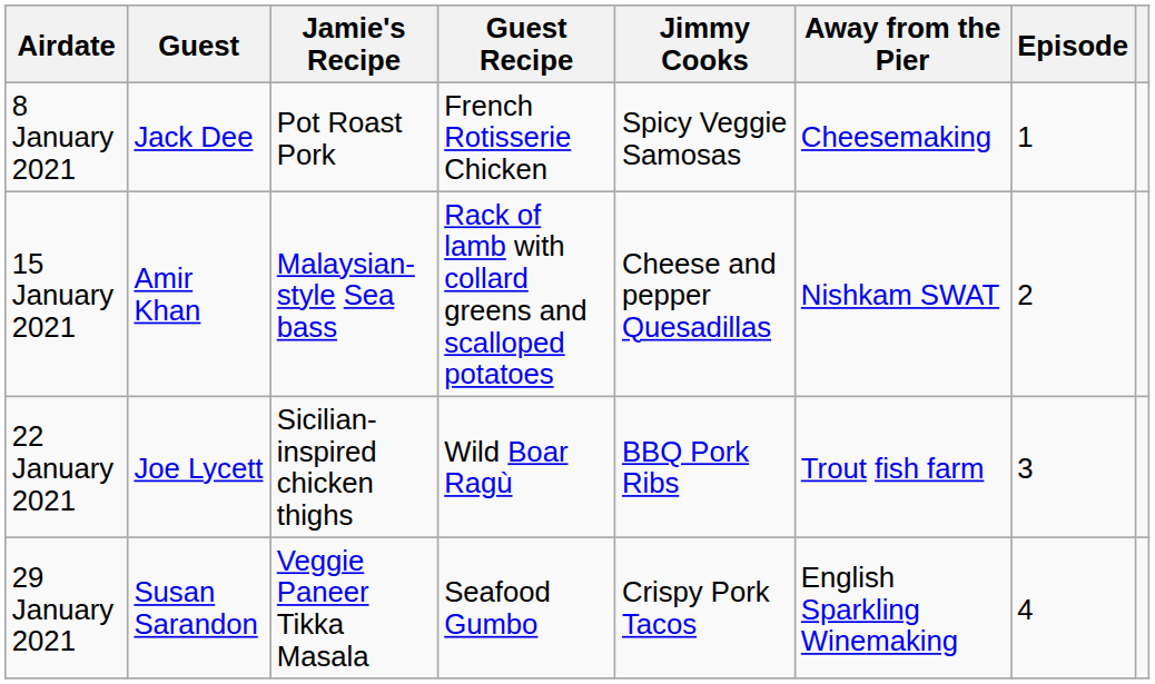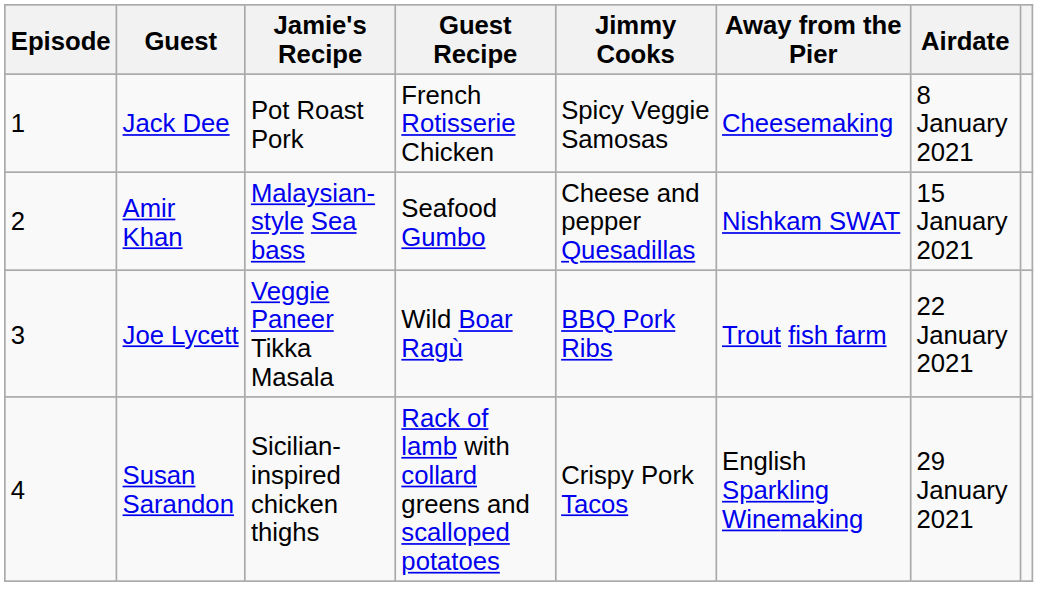columns swapped: Episode <-> Airdate
Amir Khan | Guest Recipe: Rack of lamb with collard greens and scalloped potatoes -> Seafood Gumbo
Joe Lycett | Jamie's Recipe: Sicilian-inspired chicken thighs -> Veggie Paneer Tikka Masala
Susan Sarandon | Jamie's Recipe: Veggie Paneer Tikka Masala -> Sicilian-inspired chicken thighs
Susan Sarandon | Guest Recipe: Seafood Gumbo -> Rack of lamb with collard greens and scalloped potatoes
